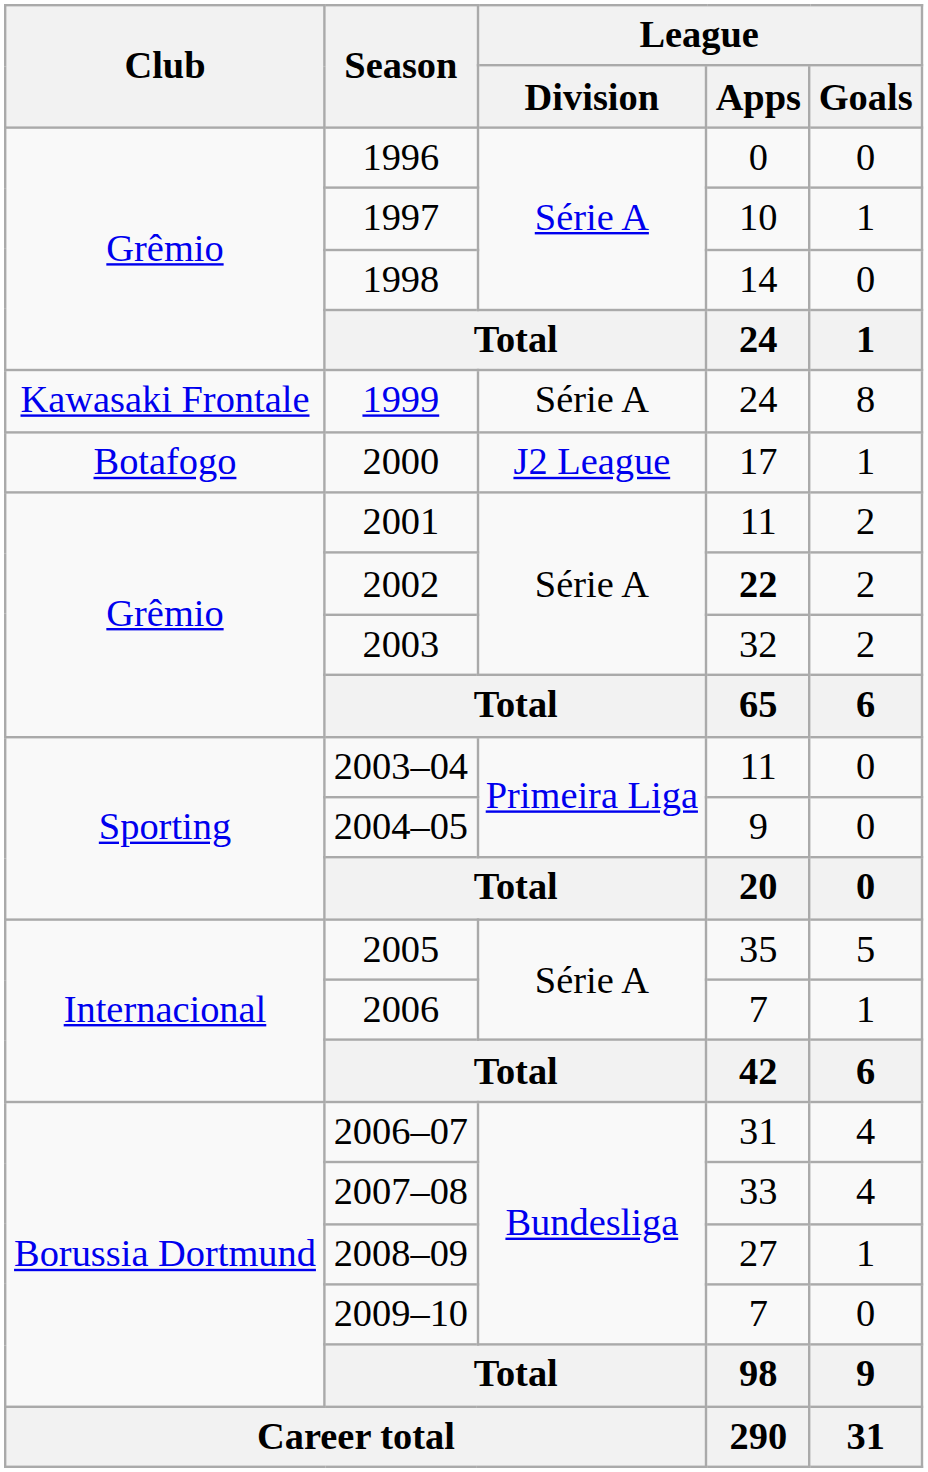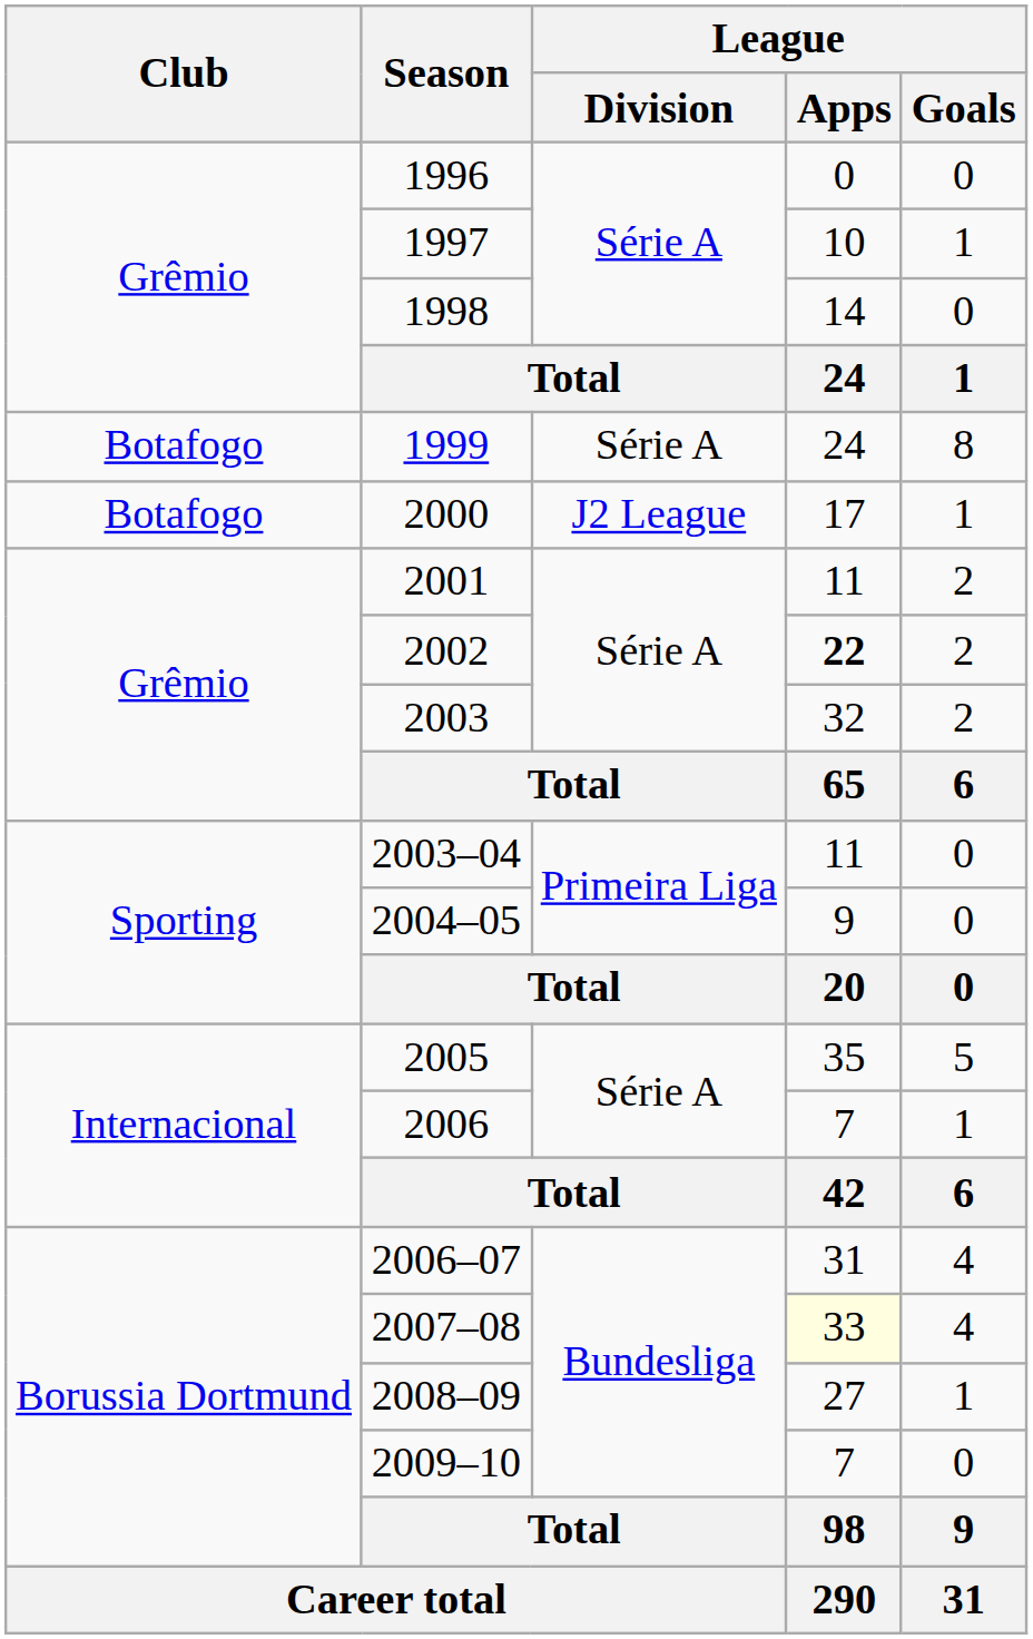1999 | Club: Kawasaki Frontale -> Botafogo
2007–08 | League / Apps: no background -> lightyellow background
